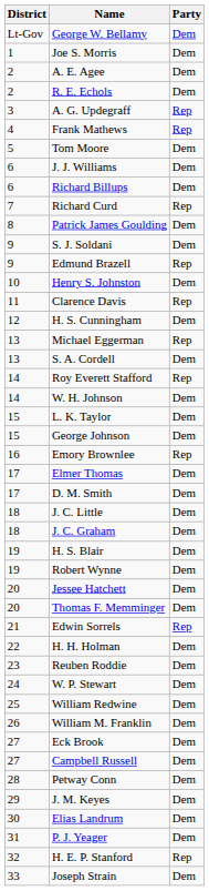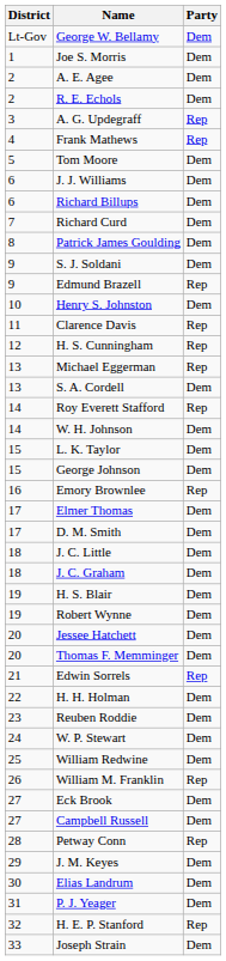Richard Curd | Party: Rep -> Dem
H. S. Cunningham | Party: Dem -> Rep
William M. Franklin | Party: Dem -> Rep
Petway Conn | Party: Dem -> Rep
